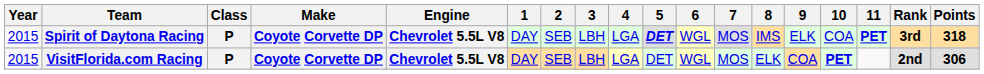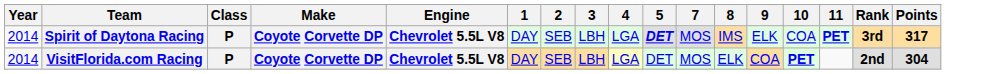- column: 6 | WGL | WGL
Spirit of Daytona Racing | Year: 2015 -> 2014
Spirit of Daytona Racing | Points: 318 -> 317
VisitFlorida.com Racing | Year: 2015 -> 2014
VisitFlorida.com Racing | Points: 306 -> 304
